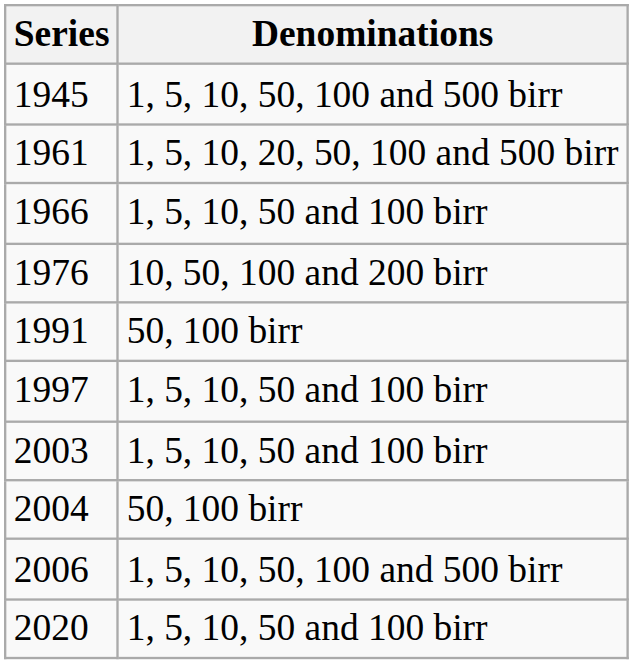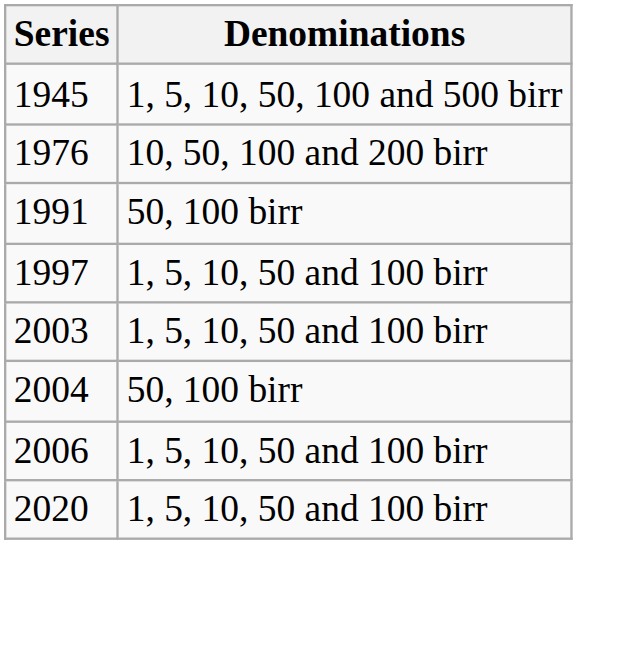- row: 1961 | 1, 5, 10, 20, 50, 100 and 500 birr
- row: 1966 | 1, 5, 10, 50 and 100 birr
2006 | Denominations: 1, 5, 10, 50, 100 and 500 birr -> 1, 5, 10, 50 and 100 birr
